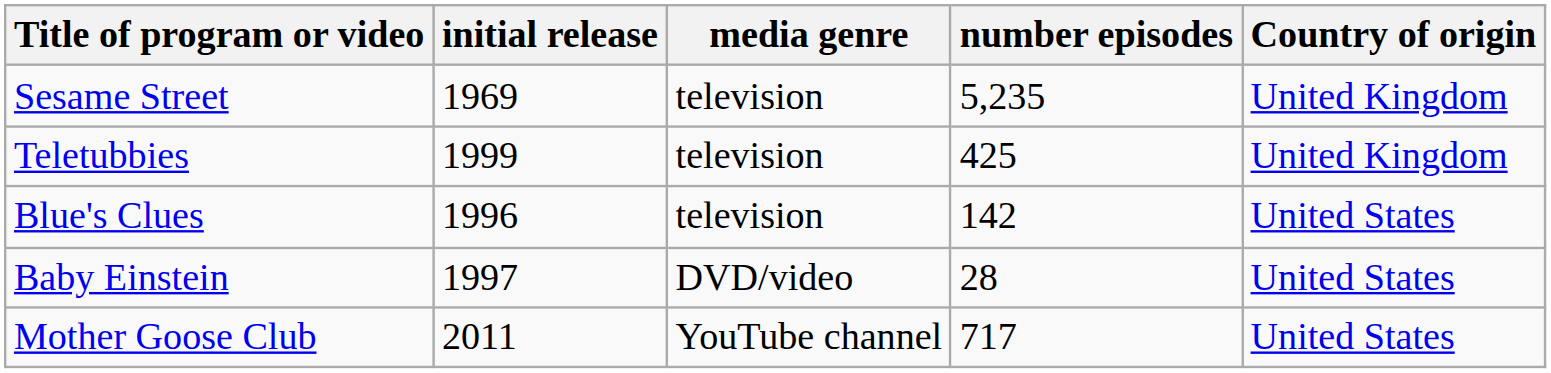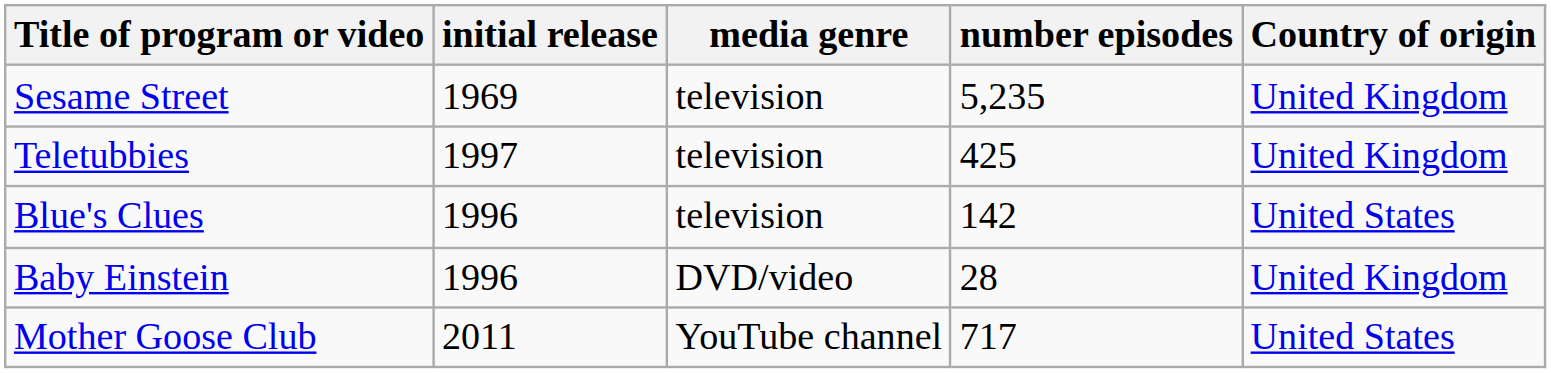Teletubbies | initial release: 1999 -> 1997
Baby Einstein | initial release: 1997 -> 1996
Baby Einstein | Country of origin: United States -> United Kingdom
